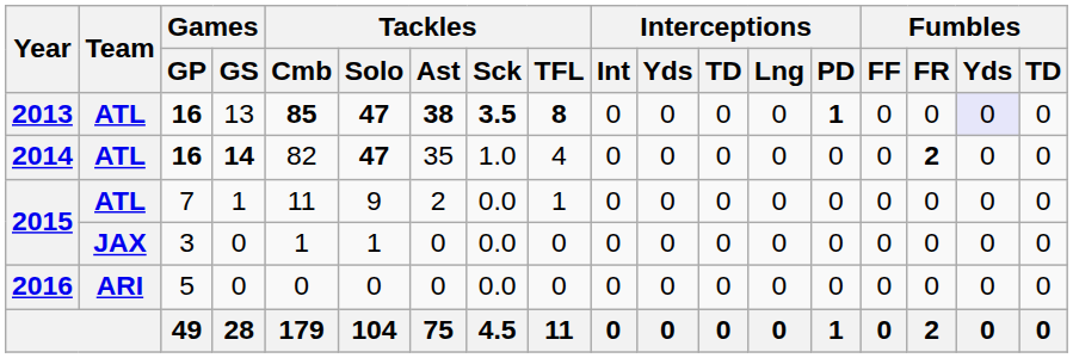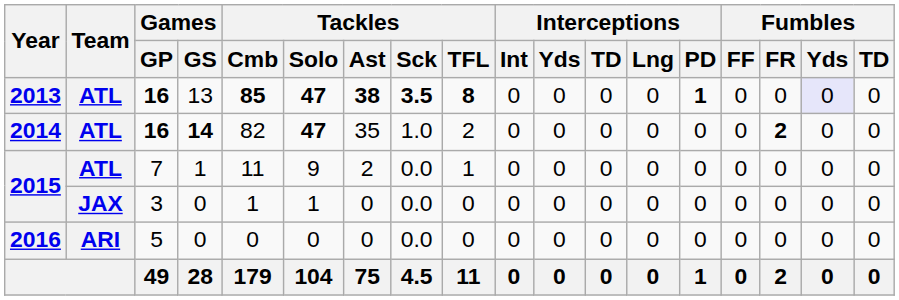2014 | Tackles / TFL: 4 -> 2
